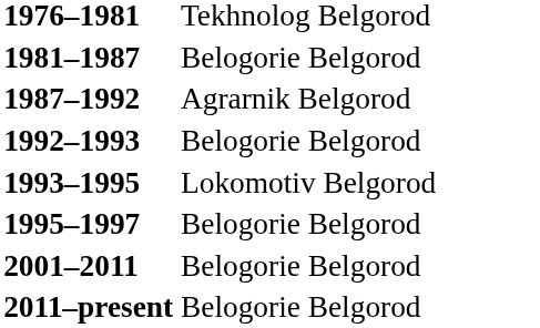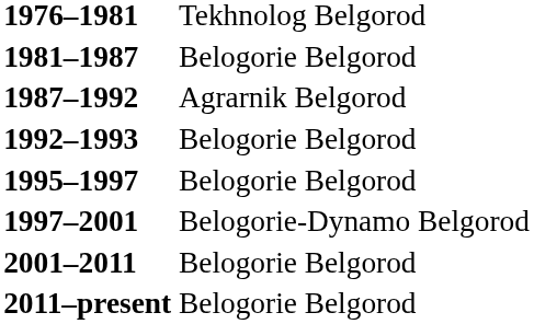- row: 1993–1995 | Lokomotiv Belgorod
+ row: 1997–2001 | Belogorie-Dynamo Belgorod
